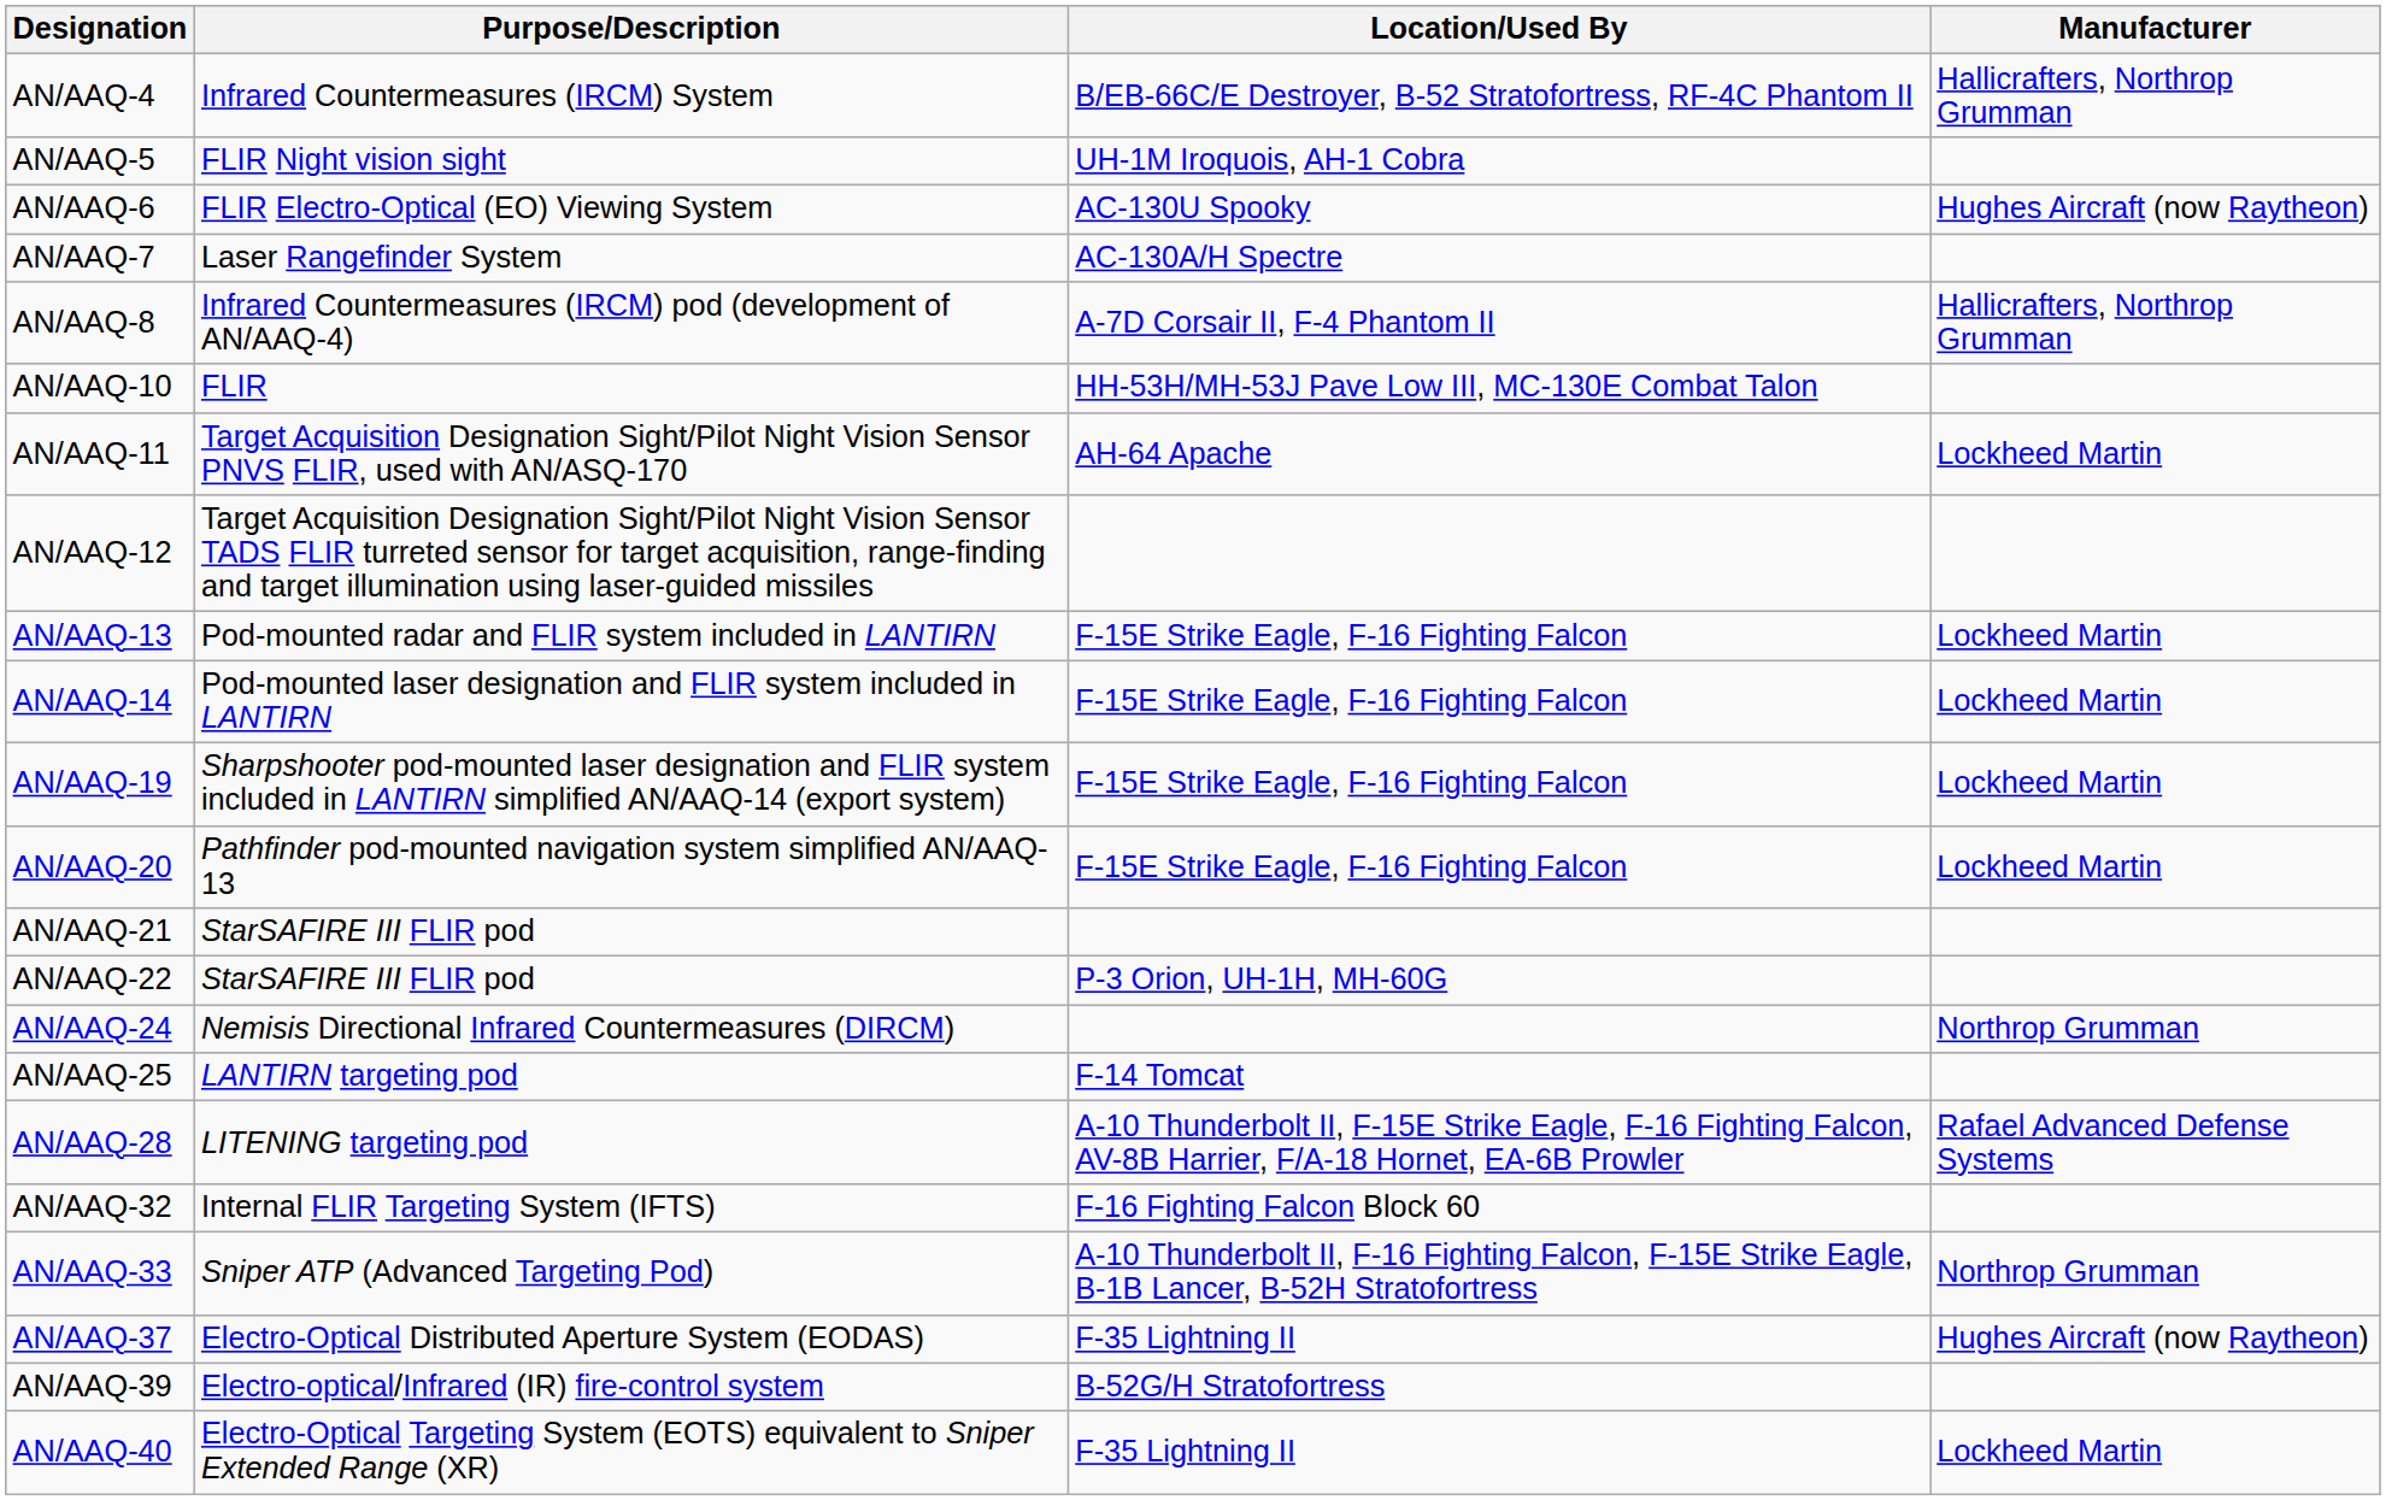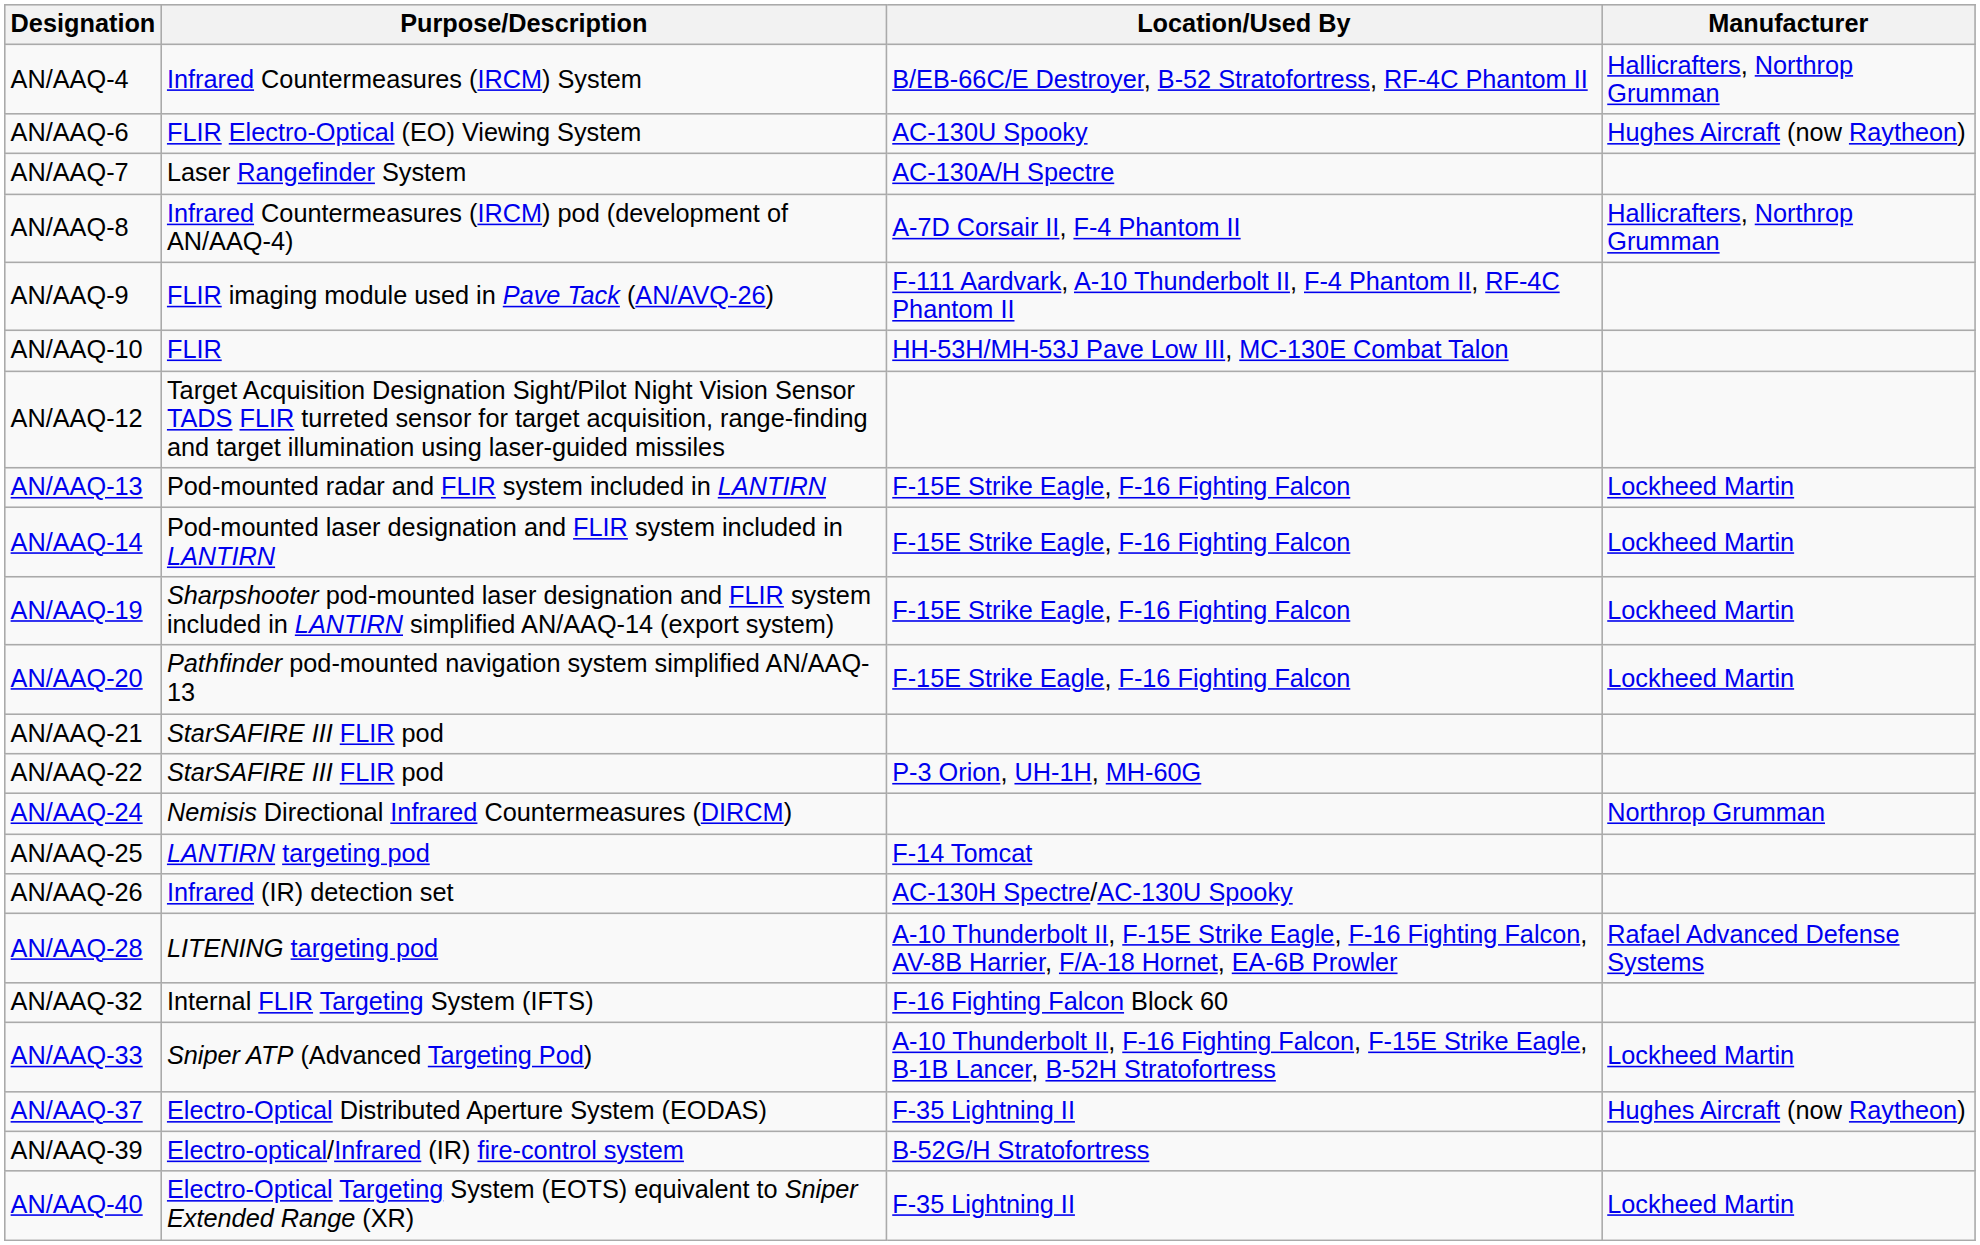- row: AN/AAQ-5 | FLIR Night vision sight | UH-1M Iroquois, AH-1 Cobra
+ row: AN/AAQ-9 | FLIR imaging module used in Pave Tack (AN/AVQ-26) | F-111 Aardvark, A-10 Thunderbolt II, F-4 Phantom II, RF-4C Phantom II
- row: AN/AAQ-11 | Target Acquisition Designation Sight/Pilot Night Vision Sensor PNVS FLIR, used with AN/ASQ-170 | AH-64 Apache | Lockheed Martin
+ row: AN/AAQ-26 | Infrared (IR) detection set | AC-130H Spectre/AC-130U Spooky
AN/AAQ-33 | Manufacturer: Northrop Grumman -> Lockheed Martin
